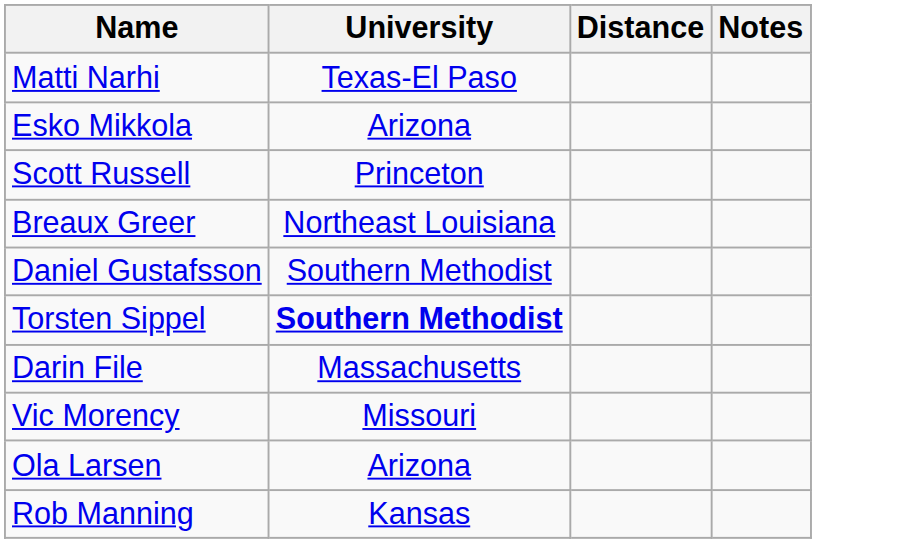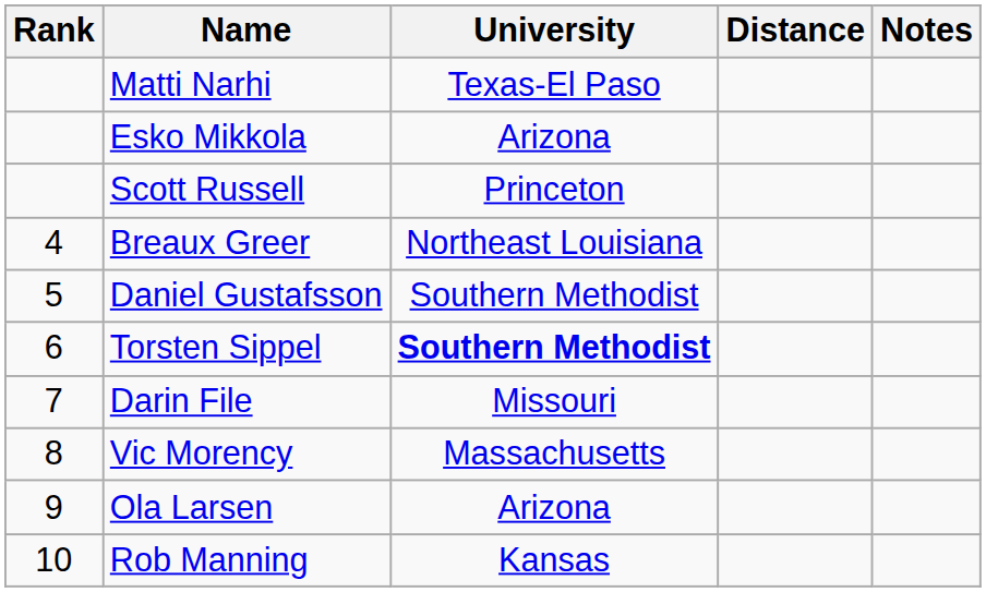+ column: Rank | 4 | 5 | 6 | 7 | 8 | 9 | 10
Darin File | University: Massachusetts -> Missouri
Vic Morency | University: Missouri -> Massachusetts
